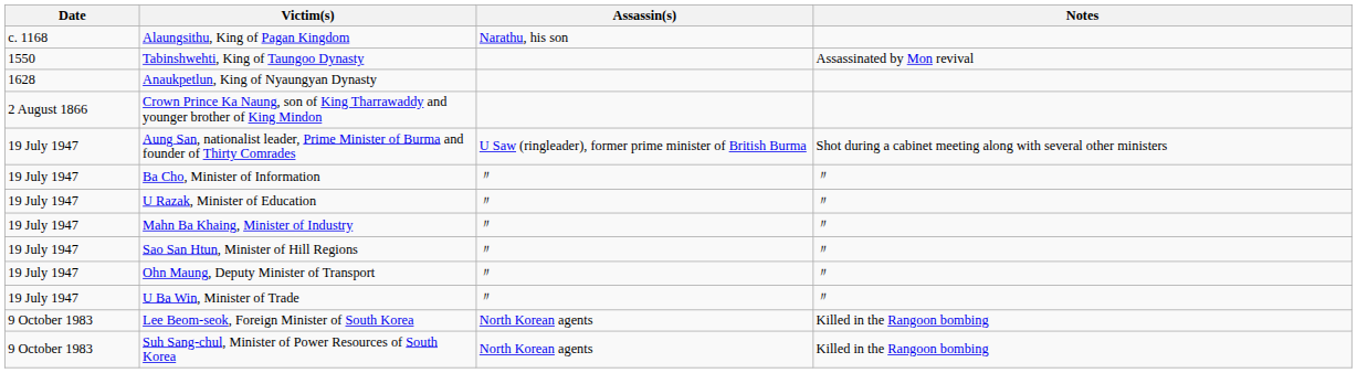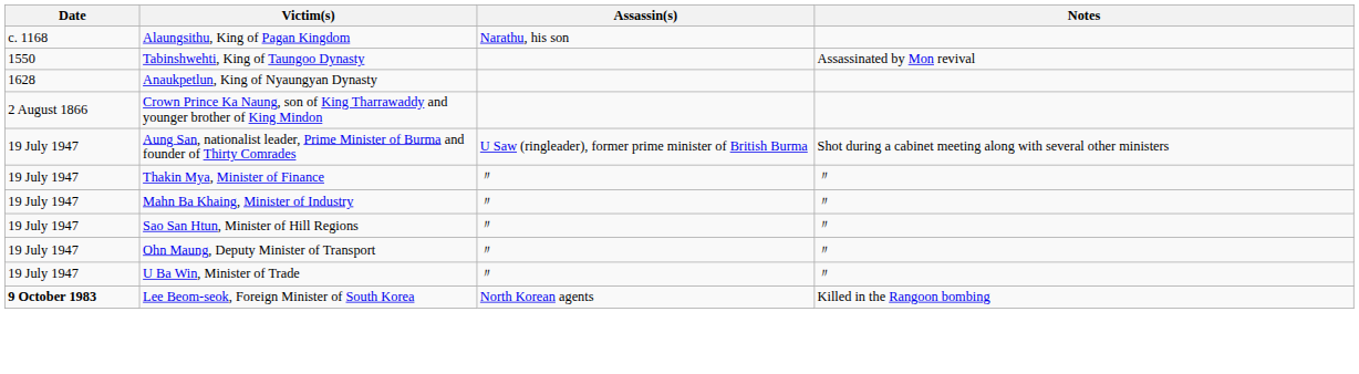+ row: 19 July 1947 | Thakin Mya, Minister of Finance | 〃 | 〃
- row: 19 July 1947 | Ba Cho, Minister of Information | 〃 | 〃
- row: 19 July 1947 | U Razak, Minister of Education | 〃 | 〃
Lee Beom-seok, Foreign Minister of South Korea | Date: normal -> bold
- row: 9 October 1983 | Suh Sang-chul, Minister of Power Resources of South Korea | North Korean agents | Killed in the Rangoon bombing
